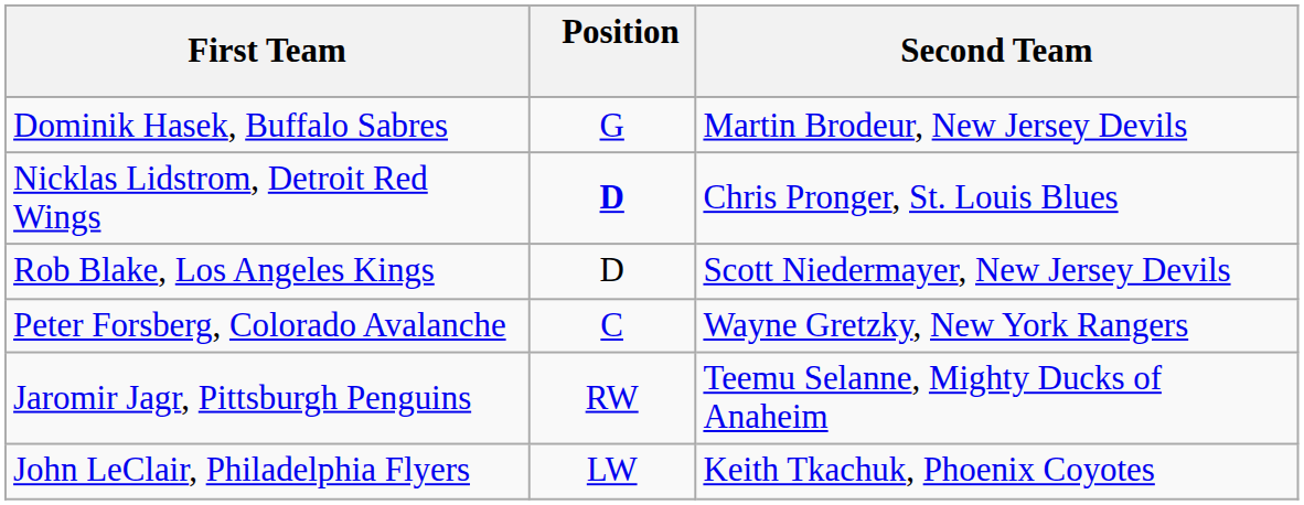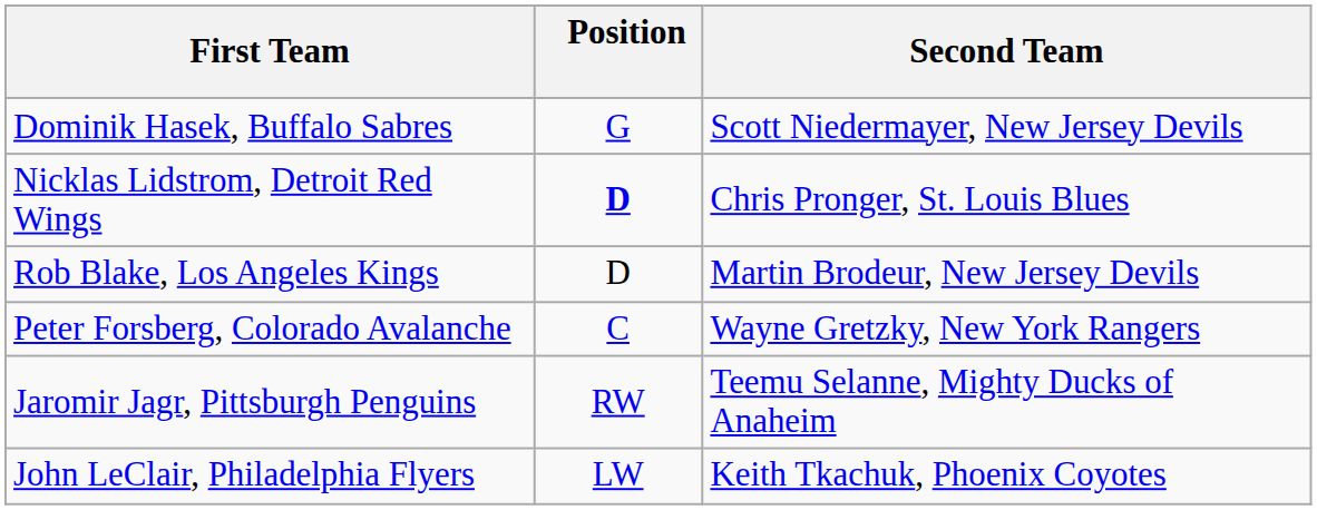Dominik Hasek, Buffalo Sabres | Second Team: Martin Brodeur, New Jersey Devils -> Scott Niedermayer, New Jersey Devils
Rob Blake, Los Angeles Kings | Second Team: Scott Niedermayer, New Jersey Devils -> Martin Brodeur, New Jersey Devils
